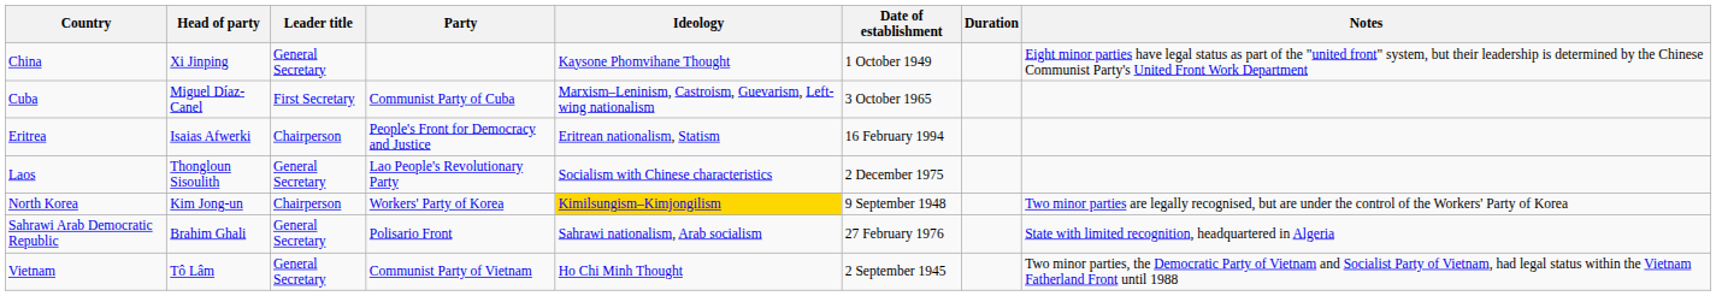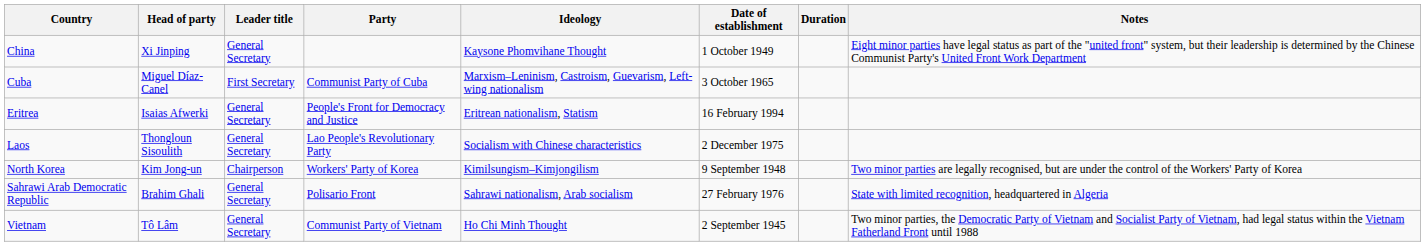Eritrea | Leader title: Chairperson -> General Secretary
North Korea | Ideology: gold background -> no background
